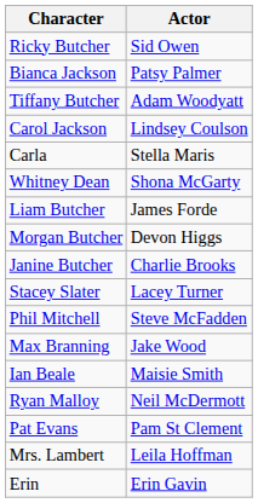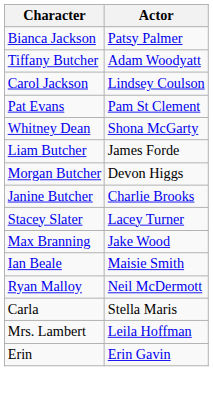- row: Ricky Butcher | Sid Owen
rows swapped: Pat Evans <-> Carla
- row: Phil Mitchell | Steve McFadden
